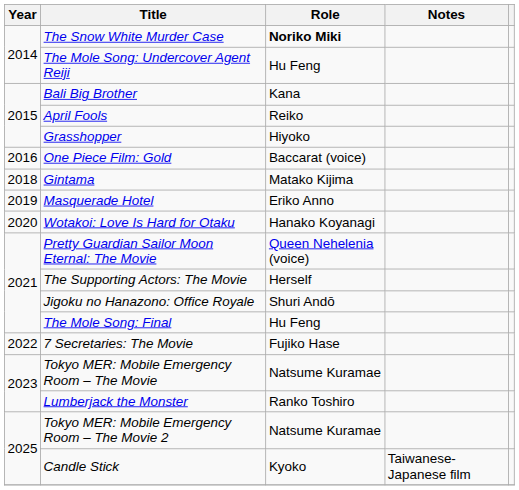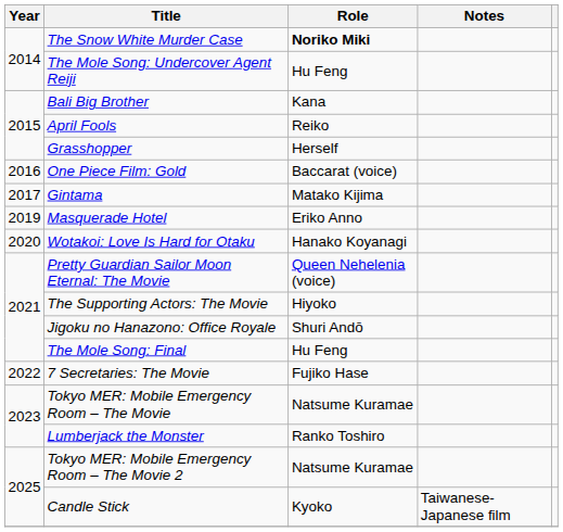Grasshopper | Role: Hiyoko -> Herself
Gintama | Year: 2018 -> 2017
The Supporting Actors: The Movie | Role: Herself -> Hiyoko
